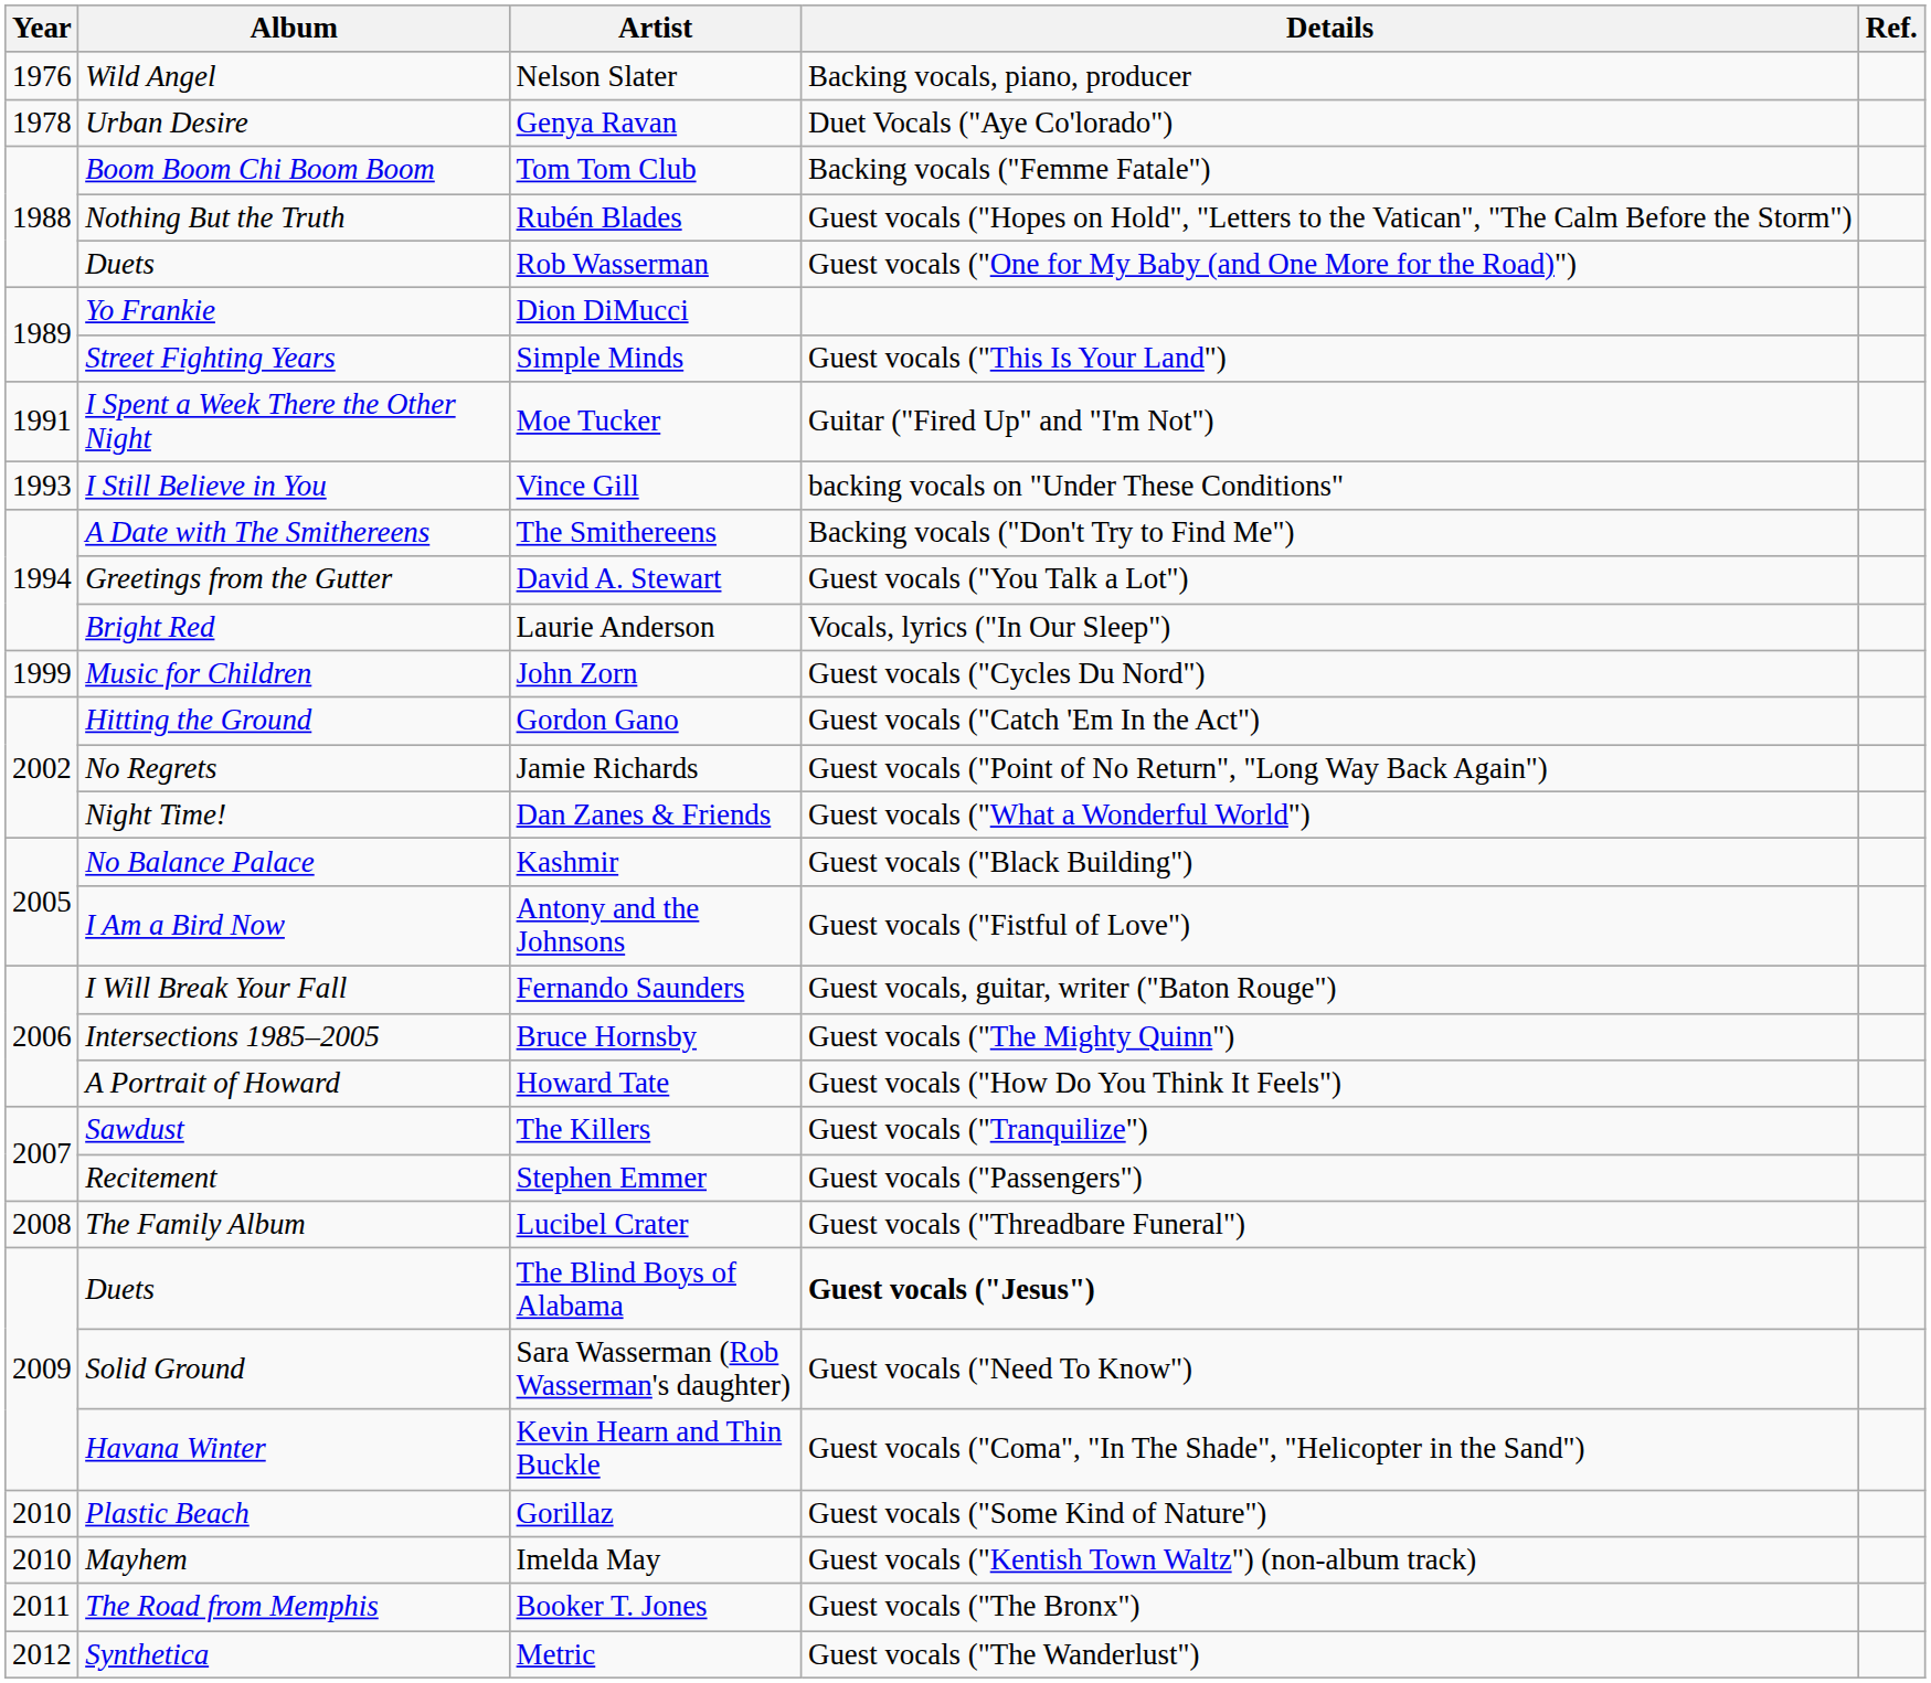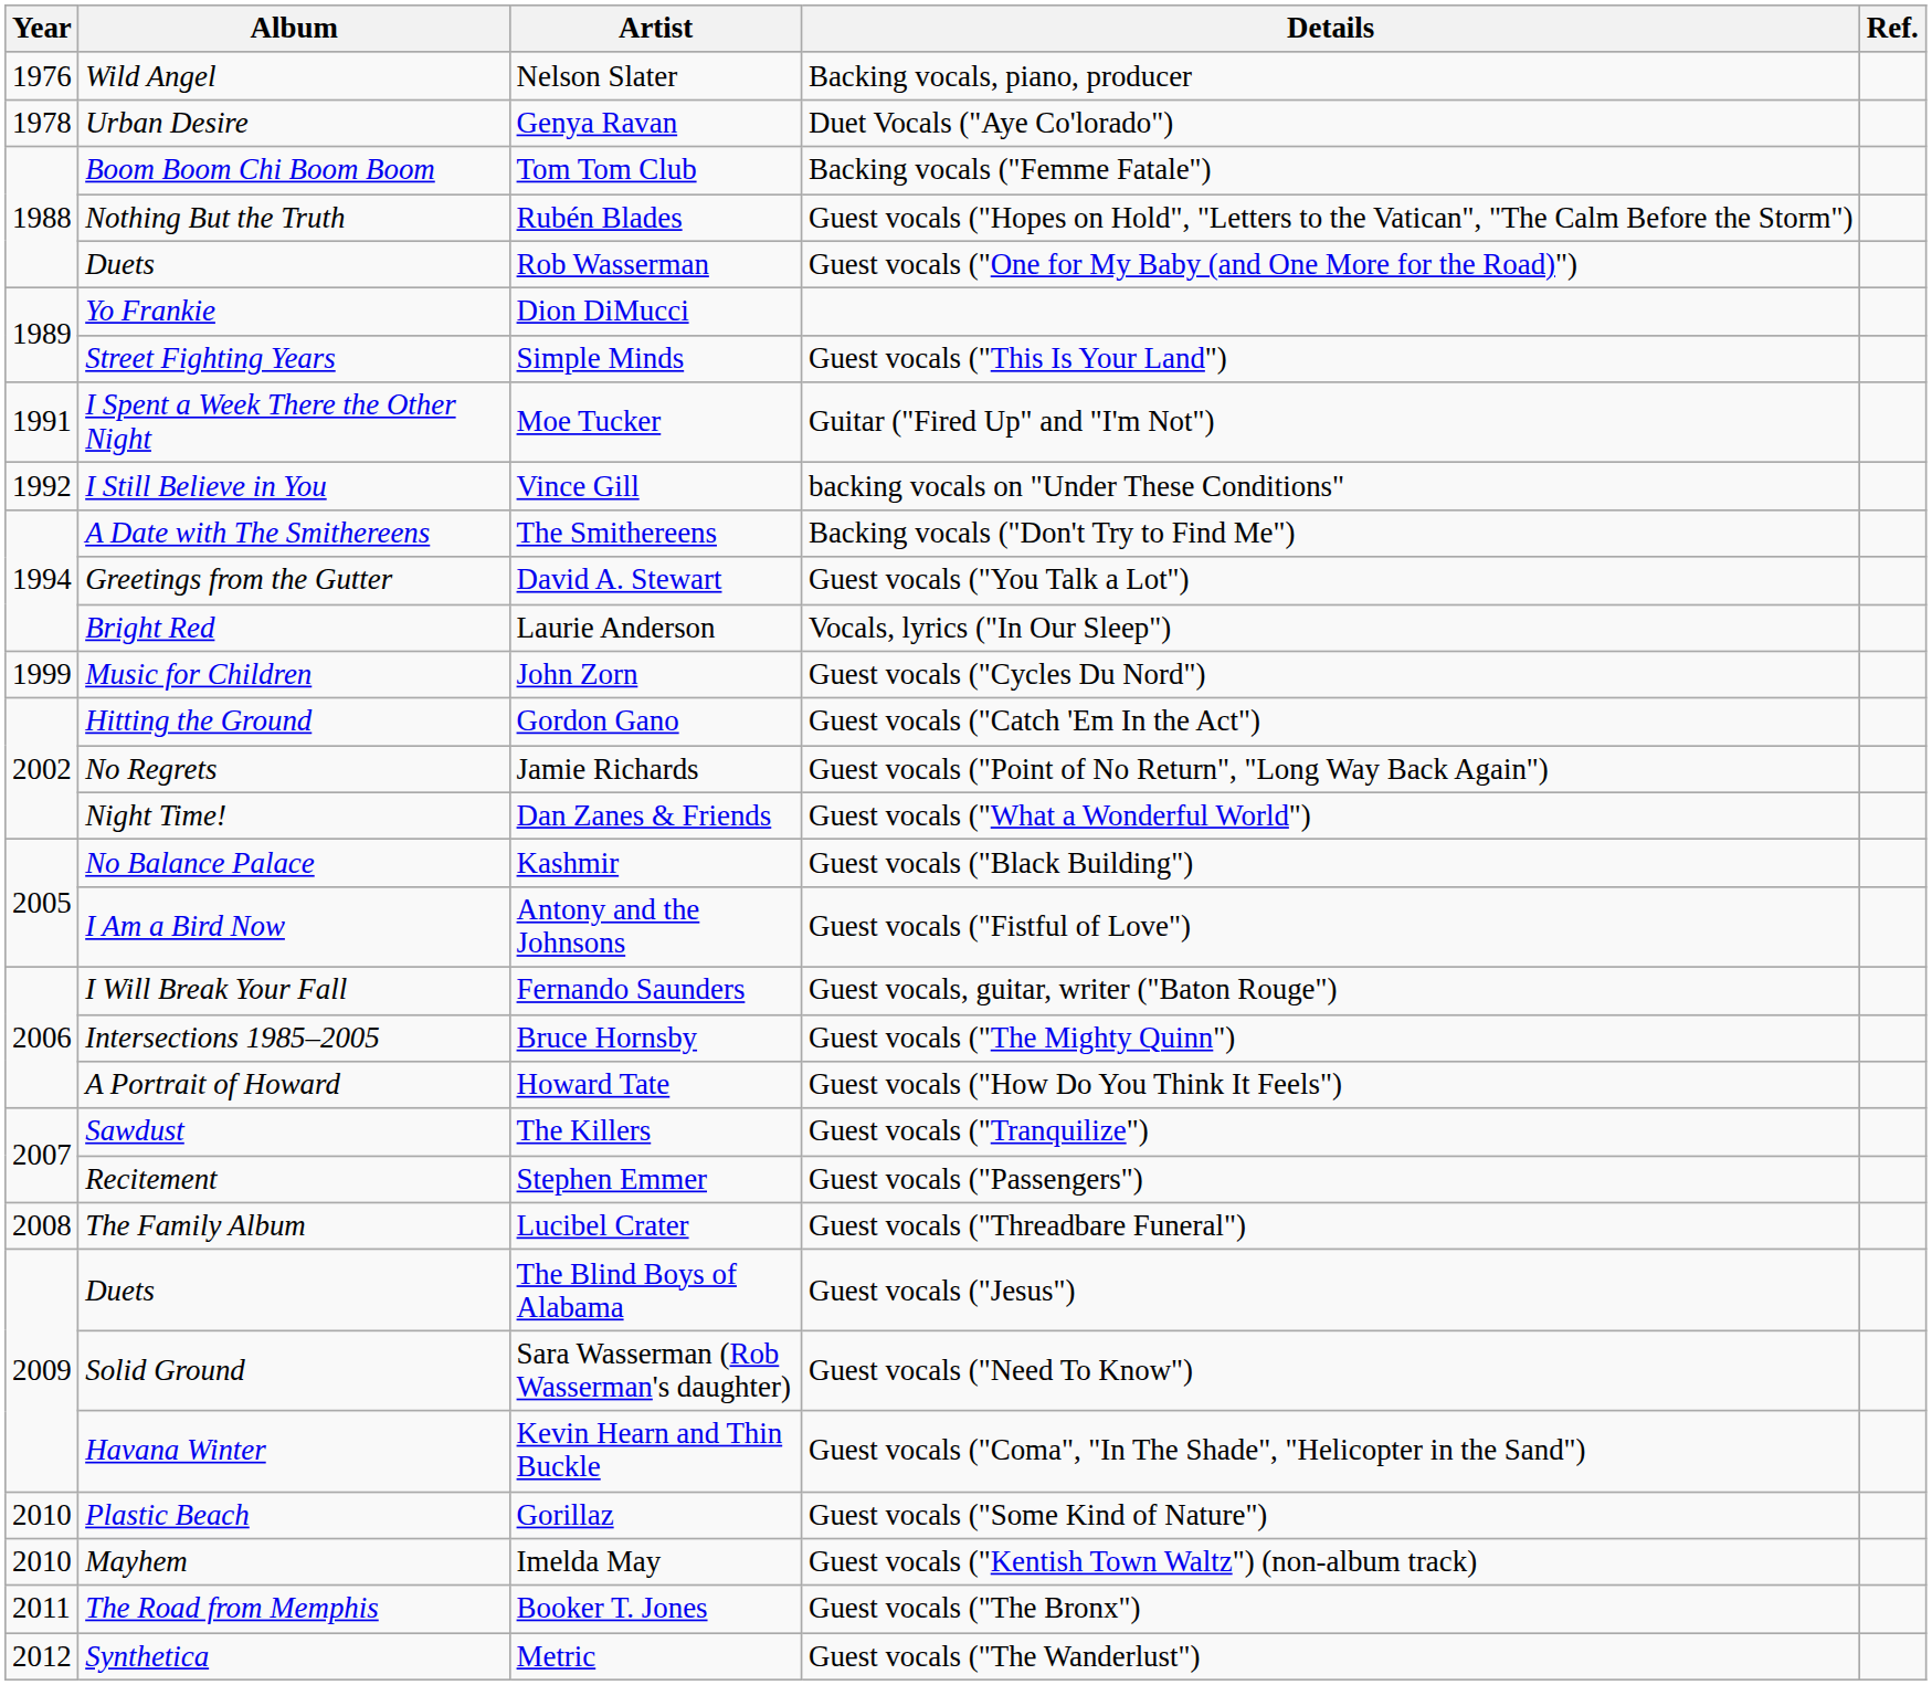Vince Gill | Year: 1993 -> 1992
The Blind Boys of Alabama | Details: bold -> normal
